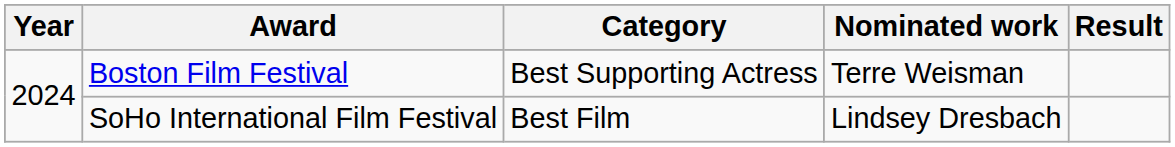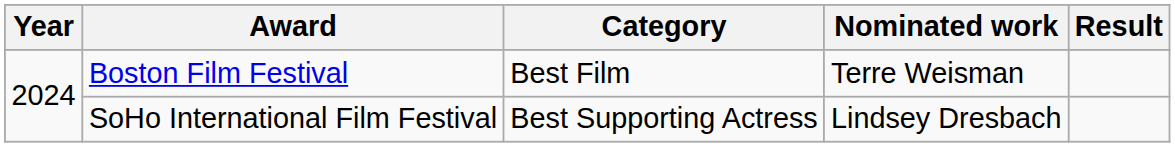Boston Film Festival | Category: Best Supporting Actress -> Best Film
SoHo International Film Festival | Category: Best Film -> Best Supporting Actress
